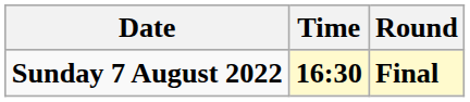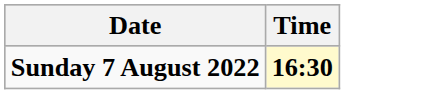- column: Round | Final
